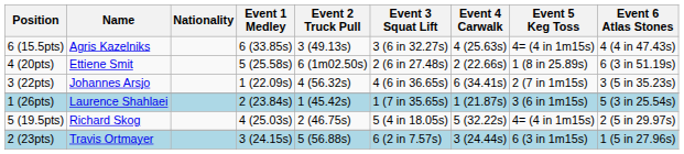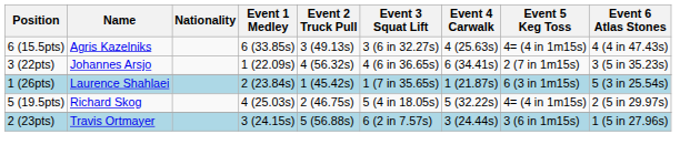- row: 4 (20pts) | Ettiene Smit | 5 (25.58s) | 6 (1m02.50s) | 2 (6 in 27.48s) | 2 (22.66s) | 1 (8 in 25.89s) | 6 (3 in 51.19s)
1 (26pts) | Event 5 Keg Toss: 3 (6 in 1m15s) -> 6 (3 in 1m15s)
2 (23pts) | Event 5 Keg Toss: 6 (3 in 1m15s) -> 3 (6 in 1m15s)
